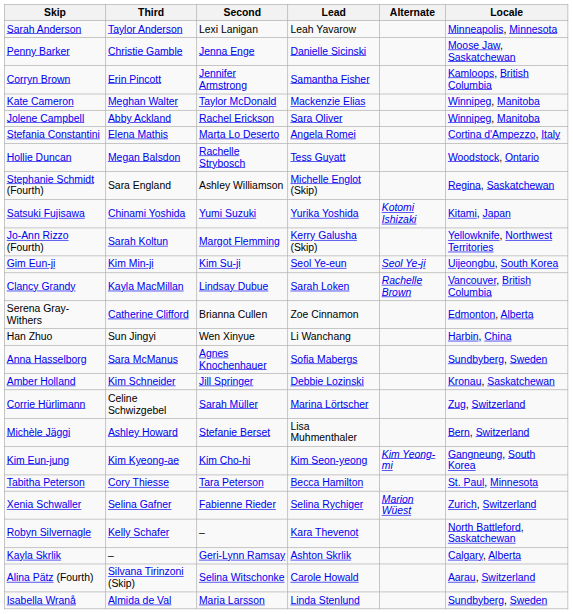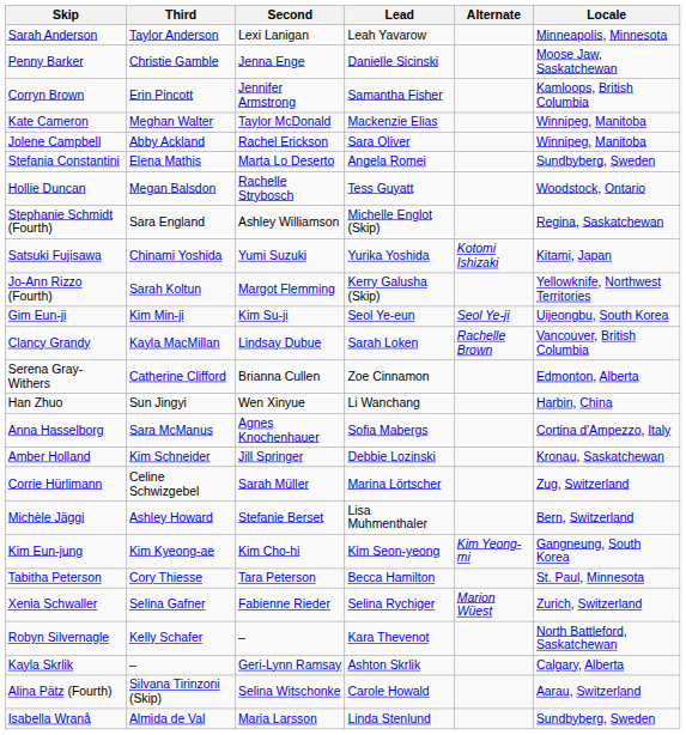Stefania Constantini | Locale: Cortina d'Ampezzo, Italy -> Sundbyberg, Sweden
Anna Hasselborg | Locale: Sundbyberg, Sweden -> Cortina d'Ampezzo, Italy
